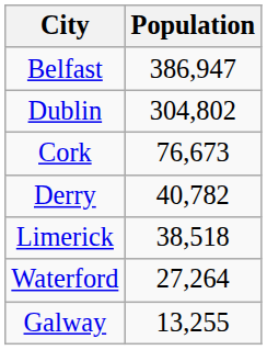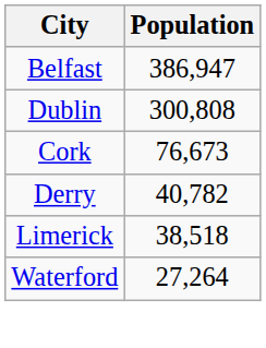Dublin | Population: 304,802 -> 300,808
- row: Galway | 13,255
